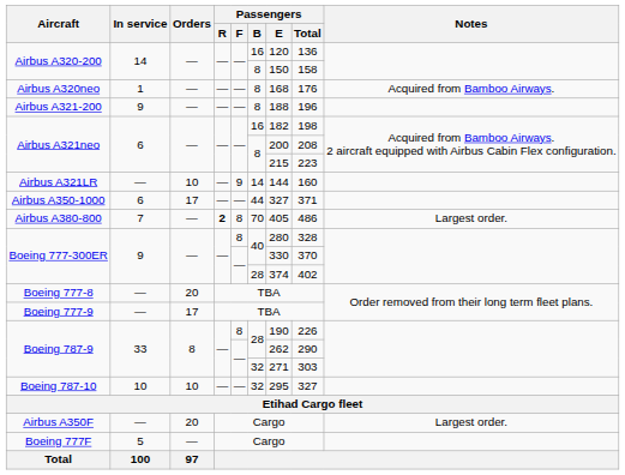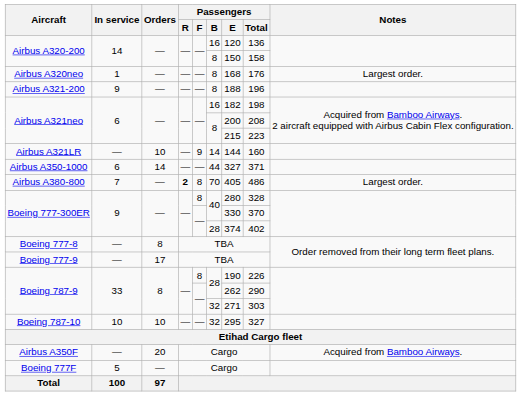Airbus A320neo | Notes: Acquired from Bamboo Airways. -> Largest order.
Airbus A350-1000 | Orders: 17 -> 14
Boeing 777-8 | Orders: 20 -> 8
Airbus A350F | Notes: Largest order. -> Acquired from Bamboo Airways.
